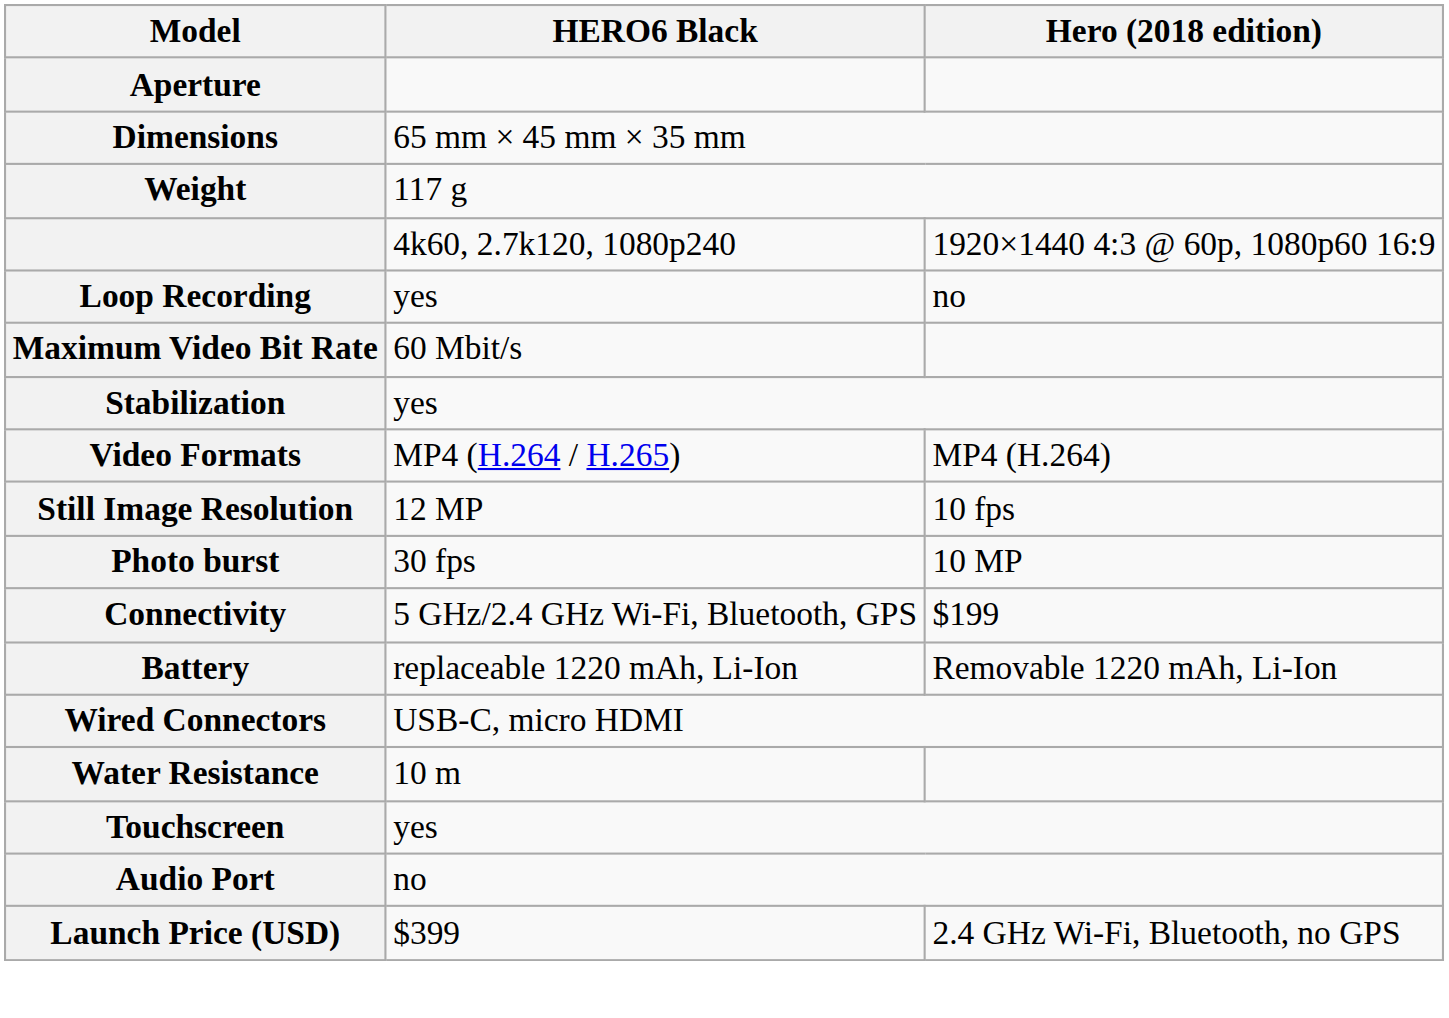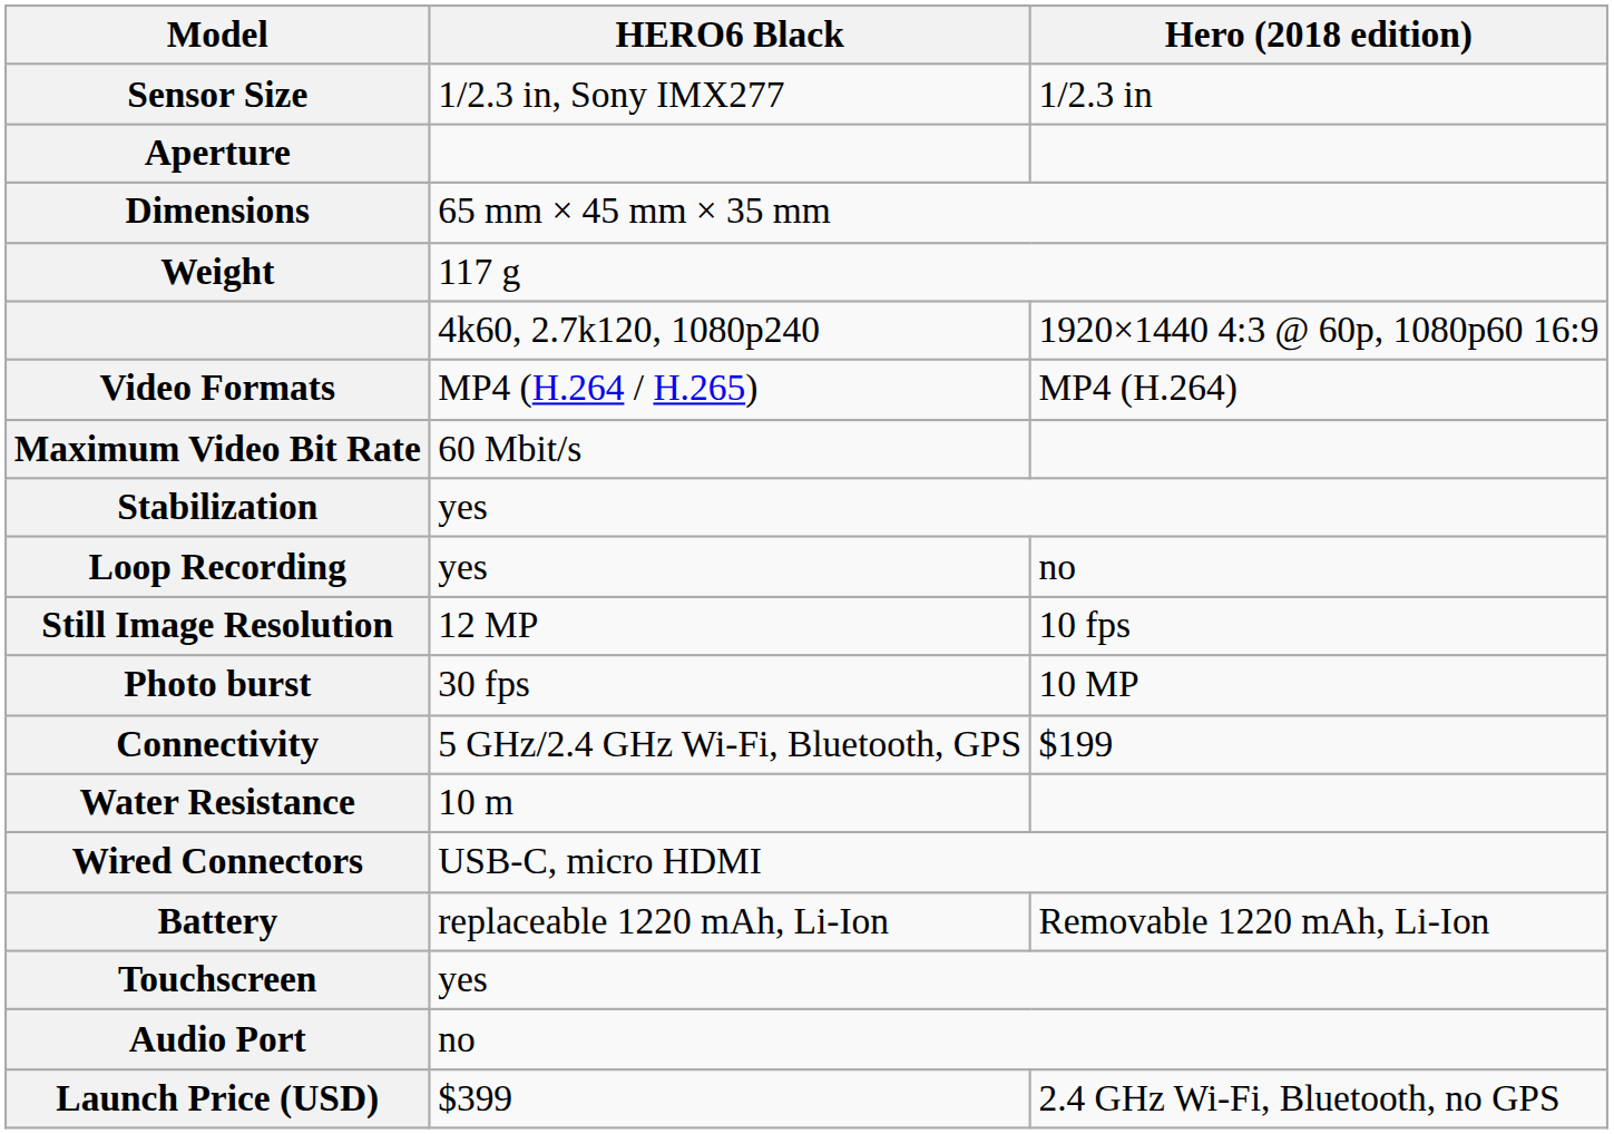+ row: Sensor Size | 1/2.3 in, Sony IMX277 | 1/2.3 in
rows swapped: Video Formats <-> Loop Recording
rows swapped: Battery <-> Water Resistance
